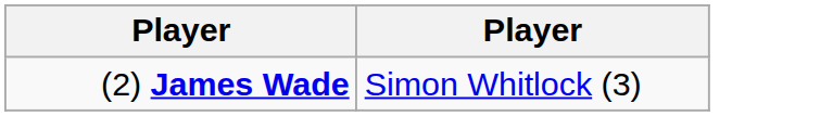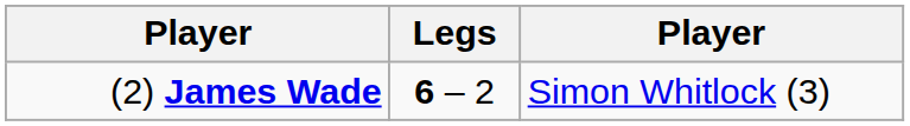+ column: Legs | 6 – 2
